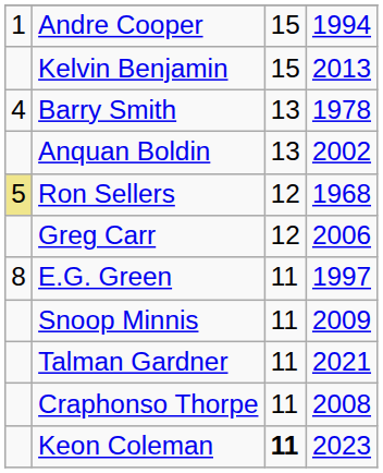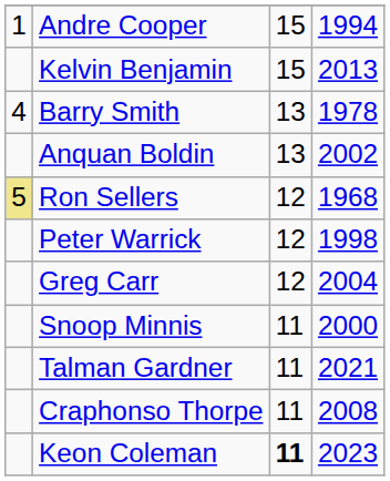+ row: Peter Warrick | 12 | 1998
Greg Carr | column 4: 2006 -> 2004
- row: 8 | E.G. Green | 11 | 1997
Snoop Minnis | column 4: 2009 -> 2000
